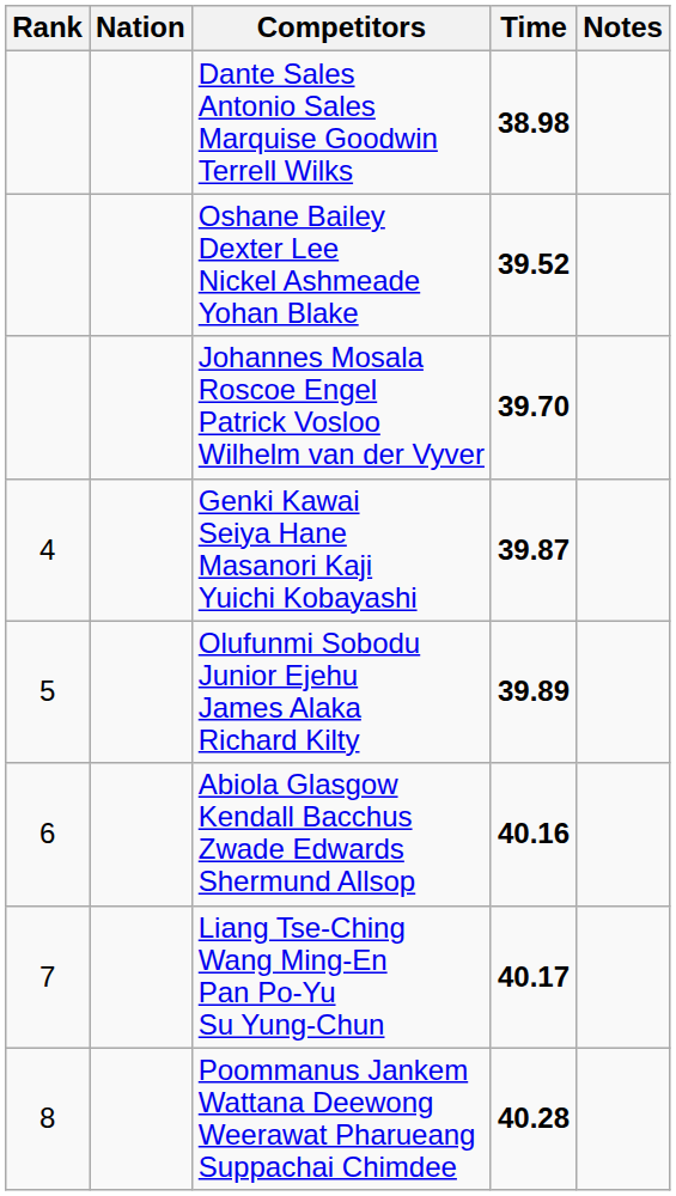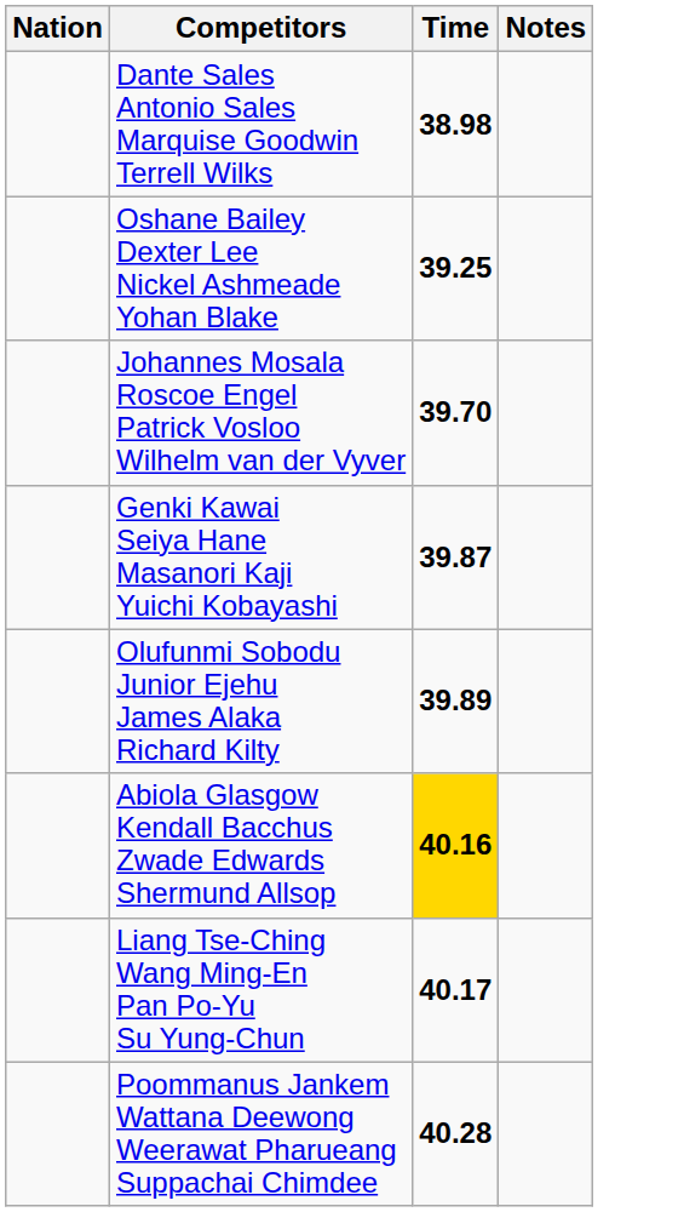- column: Rank | 4 | 5 | 6 | 7 | 8
Oshane Bailey Dexter Lee Nickel Ashmeade Yohan Blake | Time: 39.52 -> 39.25
Abiola Glasgow Kendall Bacchus Zwade Edwards Shermund Allsop | Time: no background -> gold background
